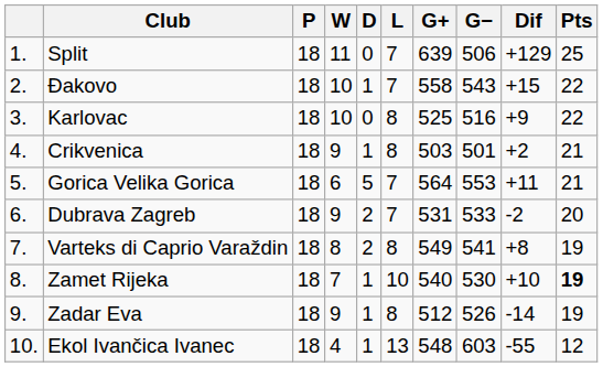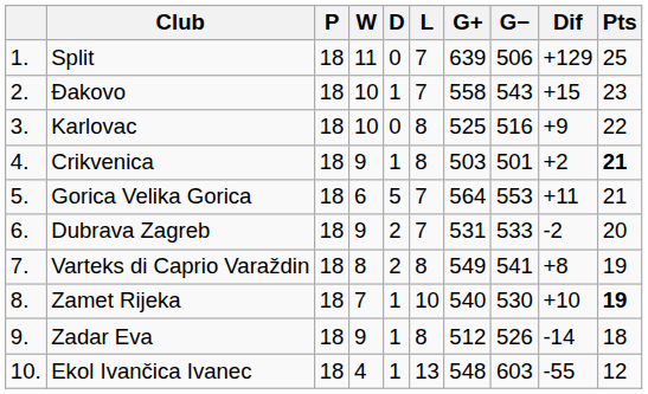Đakovo | Pts: 22 -> 23
Crikvenica | Pts: normal -> bold
Zadar Eva | Pts: 19 -> 18
